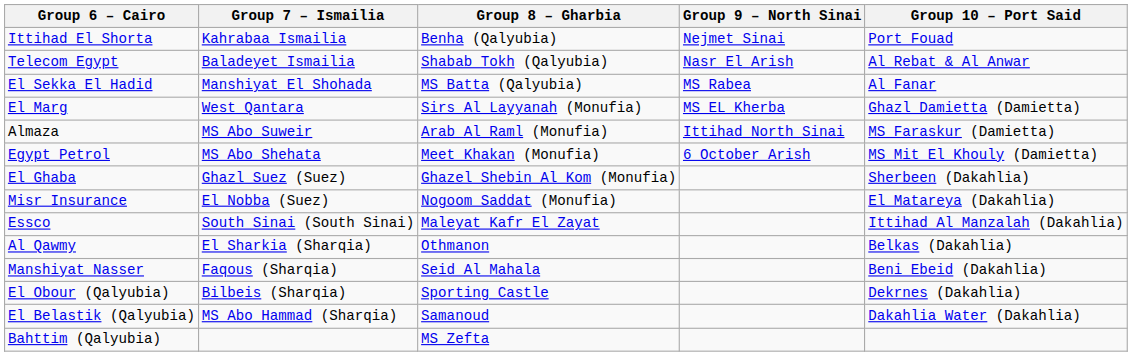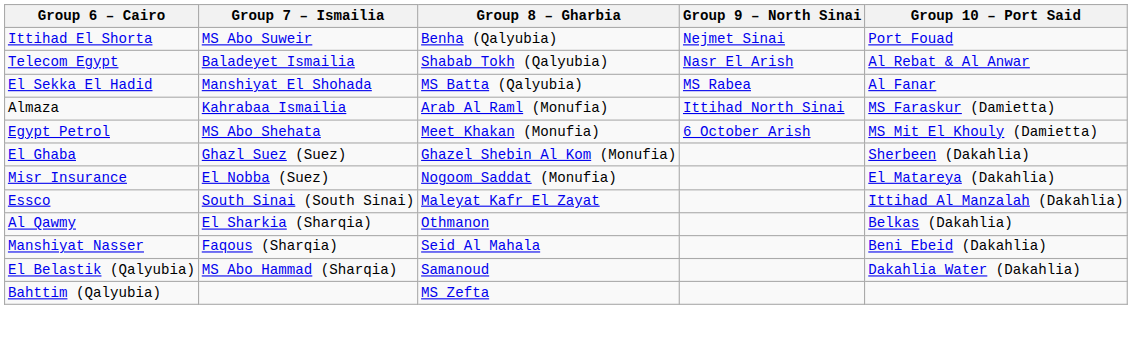Ittihad El Shorta | Group 7 – Ismailia: Kahrabaa Ismailia -> MS Abo Suweir
- row: El Marg | West Qantara | Sirs Al Layyanah (Monufia) | MS EL Kherba | Ghazl Damietta (Damietta)
Almaza | Group 7 – Ismailia: MS Abo Suweir -> Kahrabaa Ismailia
- row: El Obour (Qalyubia) | Bilbeis (Sharqia) | Sporting Castle | Dekrnes (Dakahlia)
